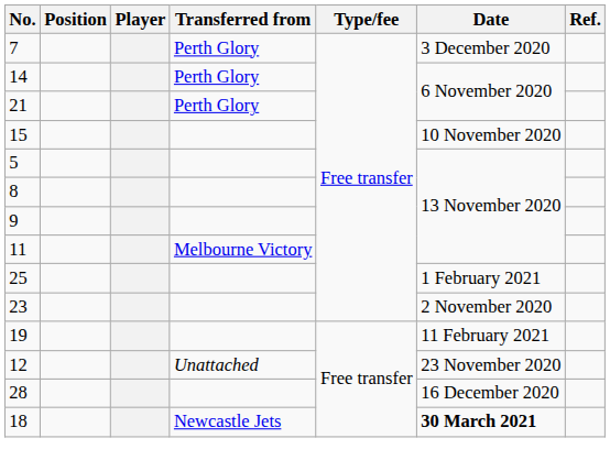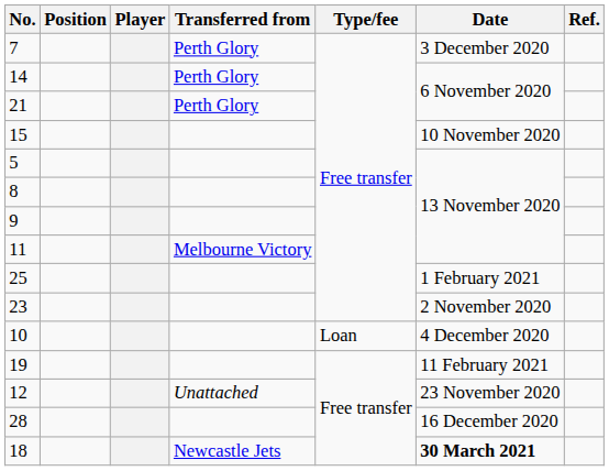+ row: 10 | Loan | 4 December 2020
